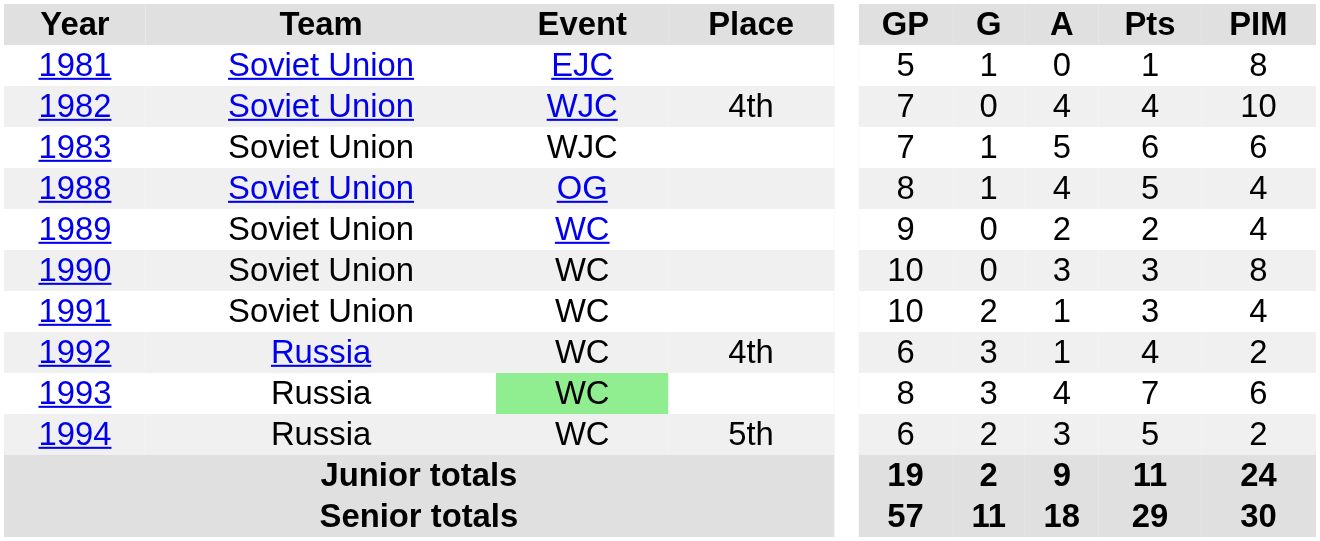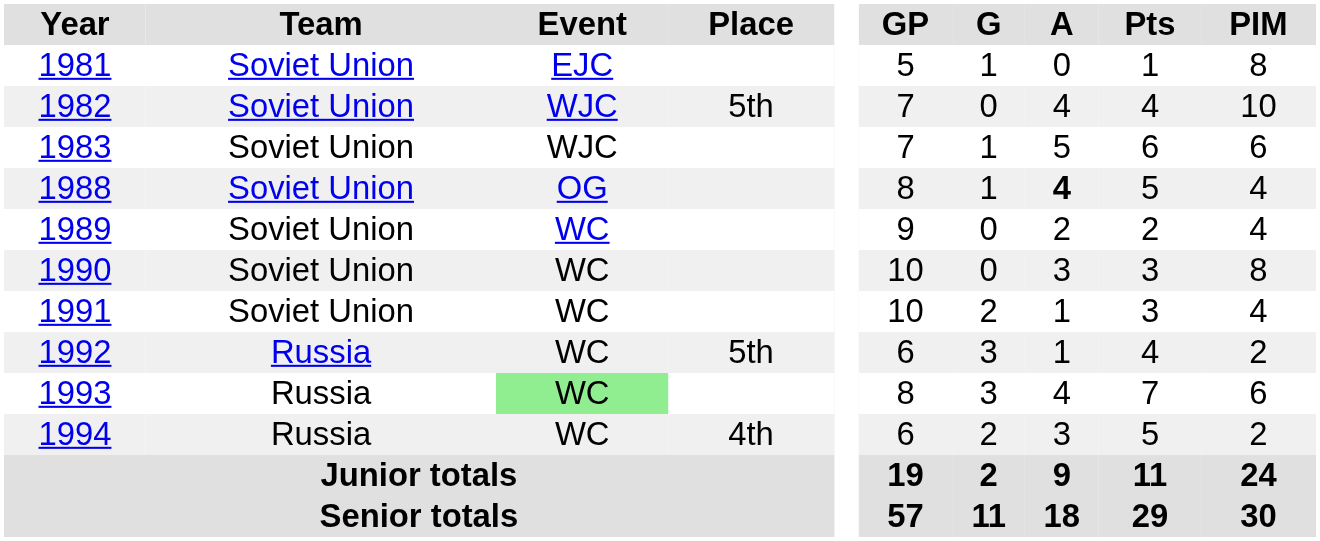1982 | Place: 4th -> 5th
1988 | A: normal -> bold
1992 | Place: 4th -> 5th
1994 | Place: 5th -> 4th
